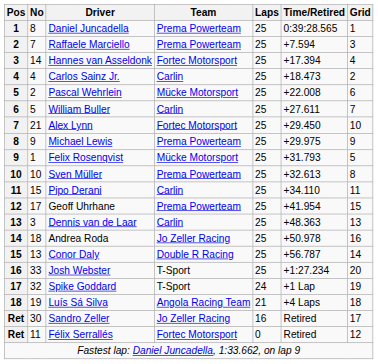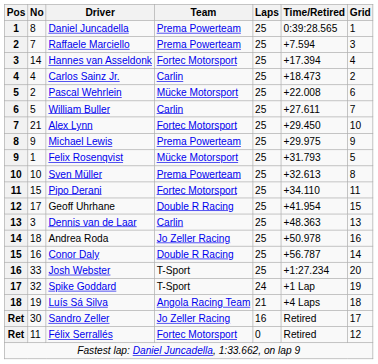Pipo Derani | Team: Carlin -> Fortec Motorsport
Geoff Uhrhane | Team: Prema Powerteam -> Double R Racing
Conor Daly | No: 13 -> 16
